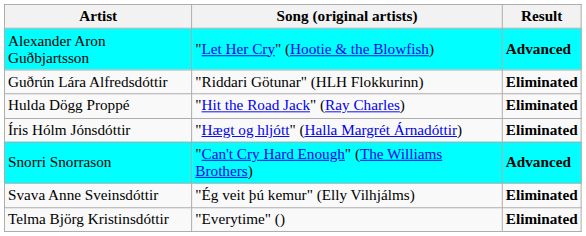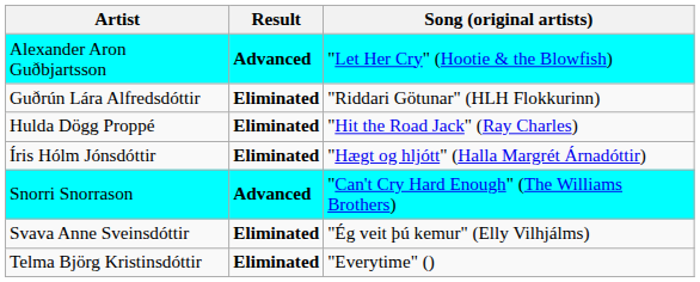columns swapped: Song (original artists) <-> Result
